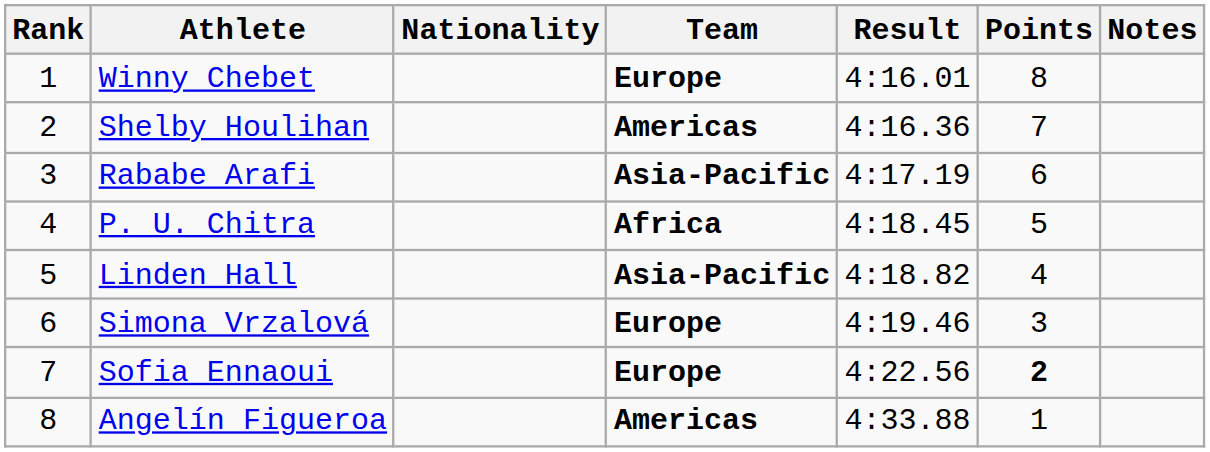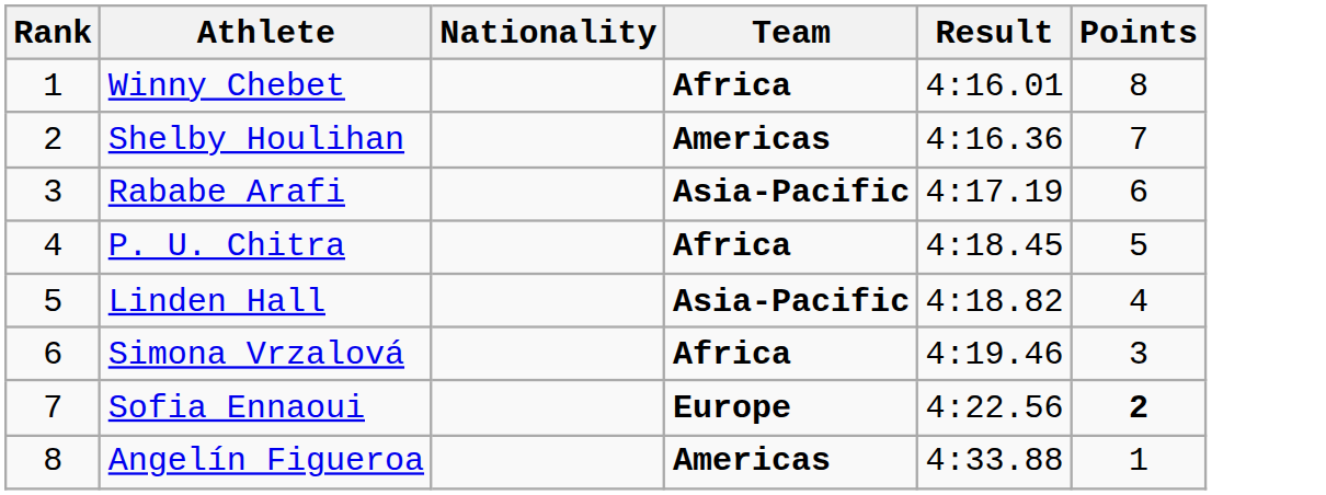- column: Notes
Winny Chebet | Team: Europe -> Africa
Simona Vrzalová | Team: Europe -> Africa
